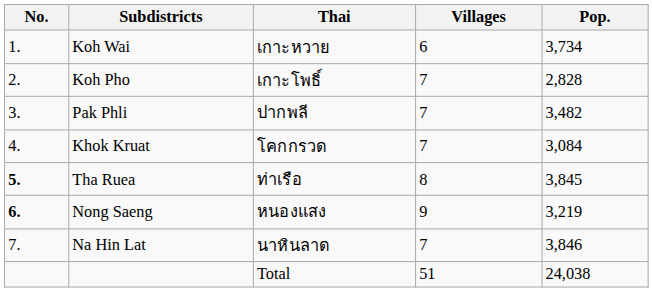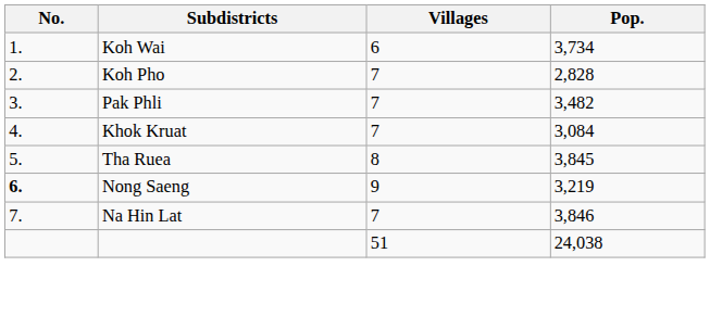- column: Thai | เกาะหวาย | เกาะโพธิ์ | ปากพลี | โคกกรวด | ท่าเรือ | หนองแสง | นาหินลาด | Total
Tha Ruea | No.: bold -> normal
